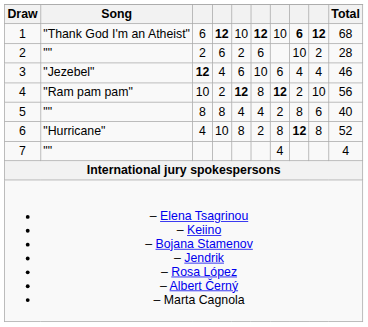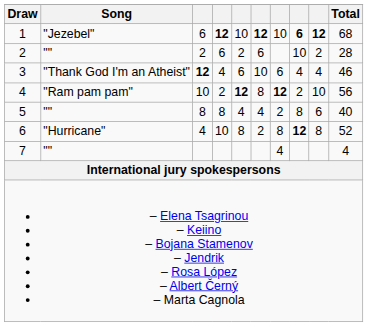1 | Song: "Thank God I'm an Atheist" -> "Jezebel"
3 | Song: "Jezebel" -> "Thank God I'm an Atheist"
